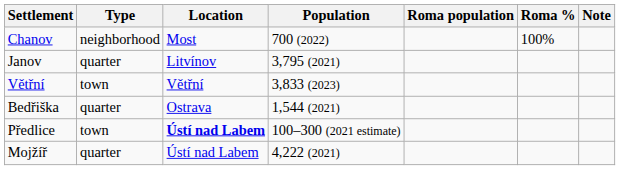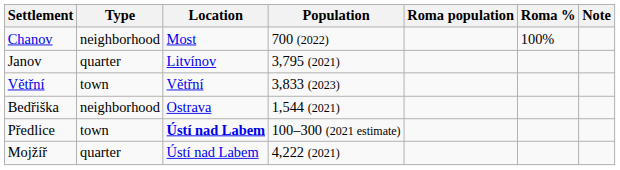Bedřiška | Type: quarter -> neighborhood
